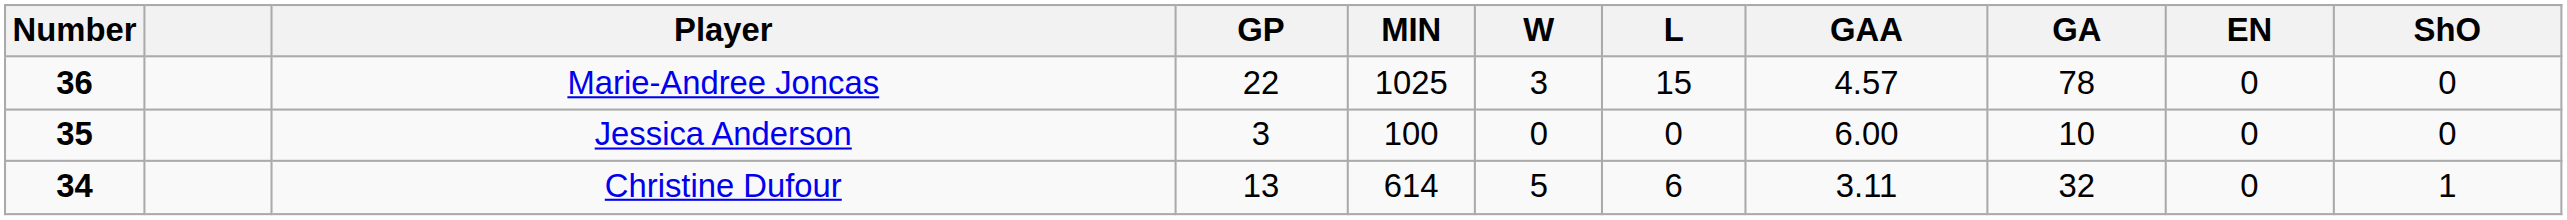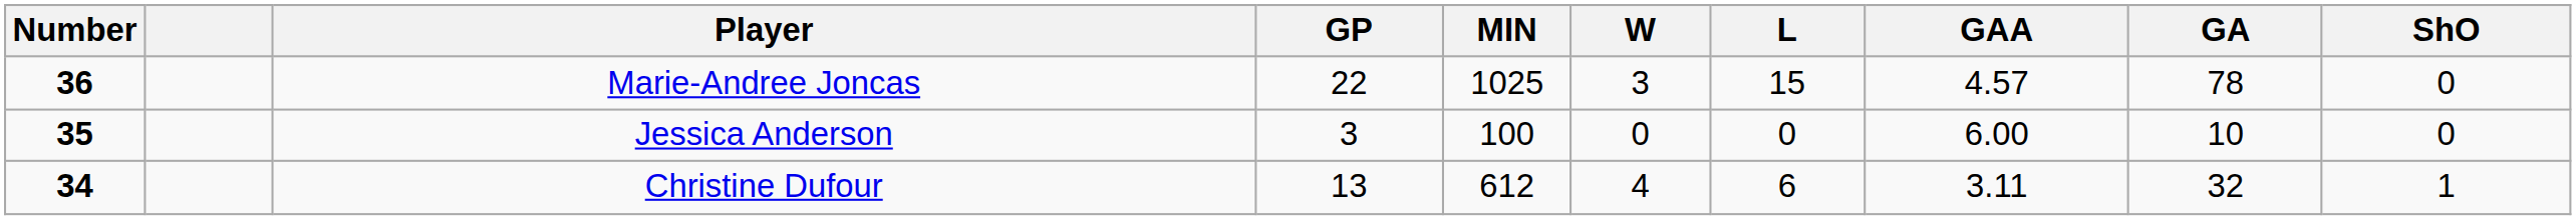- column: EN | 0 | 0 | 0
Christine Dufour | MIN: 614 -> 612
Christine Dufour | W: 5 -> 4
